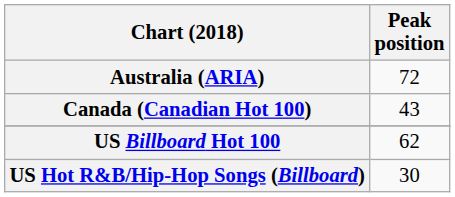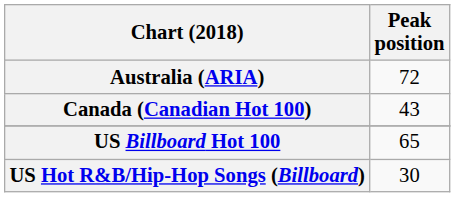US Billboard Hot 100 | Peak position: 62 -> 65
